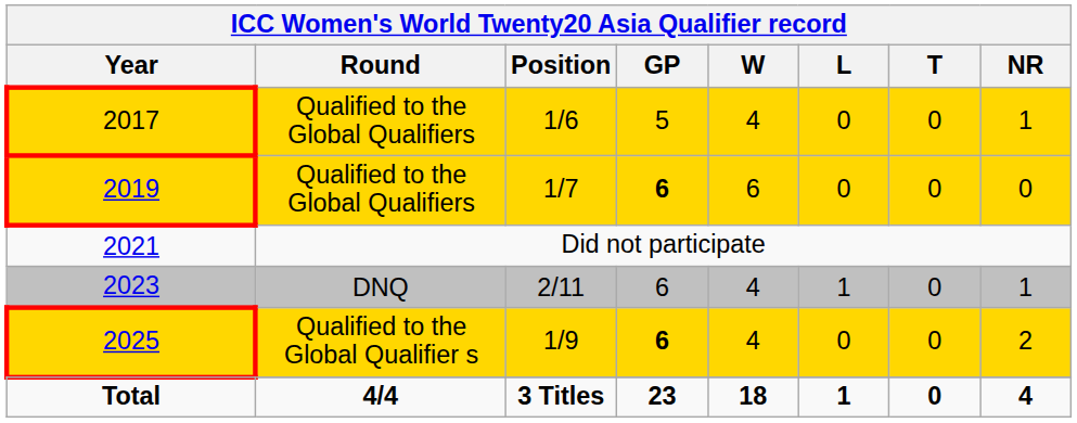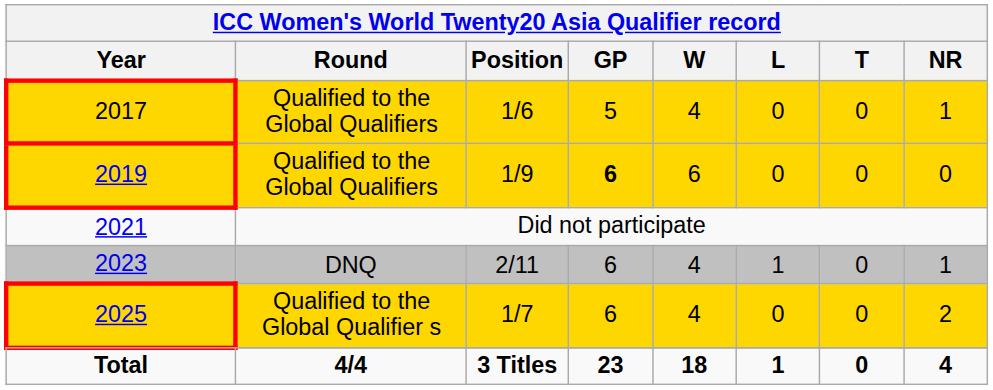2019 | ICC Women's World Twenty20 Asia Qualifier record / Position: 1/7 -> 1/9
2025 | ICC Women's World Twenty20 Asia Qualifier record / Position: 1/9 -> 1/7
2025 | ICC Women's World Twenty20 Asia Qualifier record / GP: bold -> normal
